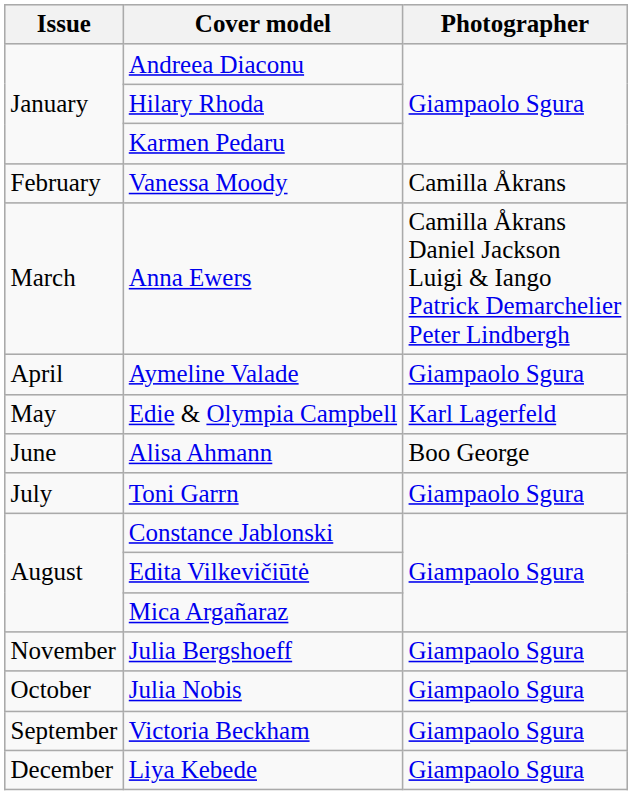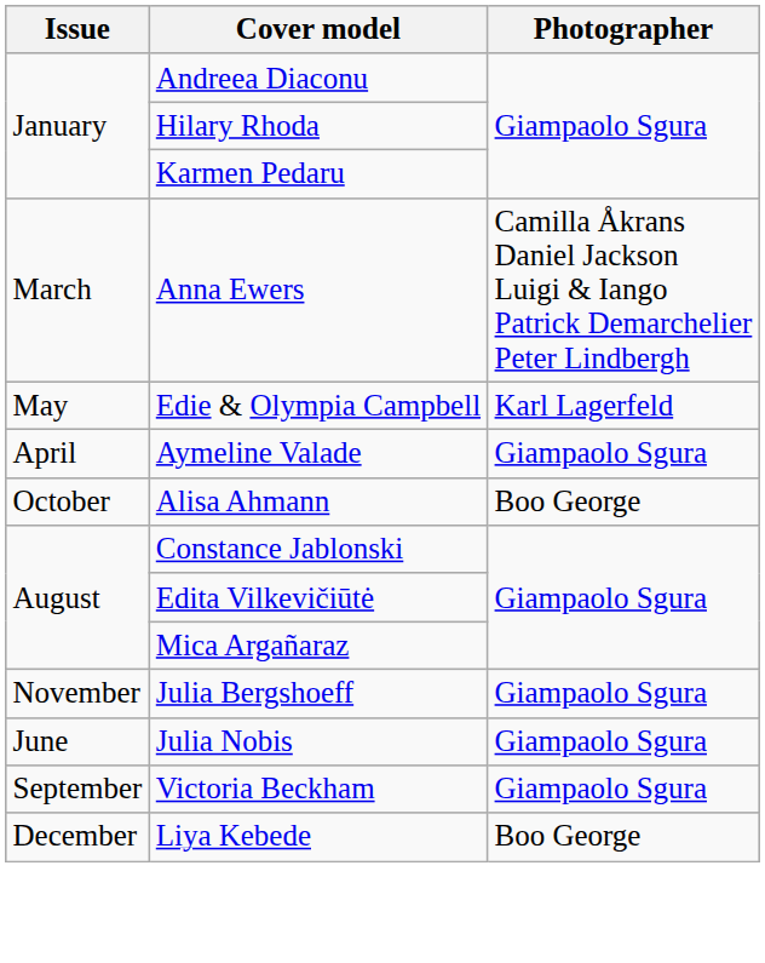- row: February | Vanessa Moody | Camilla Åkrans
rows swapped: Aymeline Valade <-> Edie & Olympia Campbell
Alisa Ahmann | Issue: June -> October
- row: July | Toni Garrn | Giampaolo Sgura
Julia Nobis | Issue: October -> June
Liya Kebede | Photographer: Giampaolo Sgura -> Boo George
